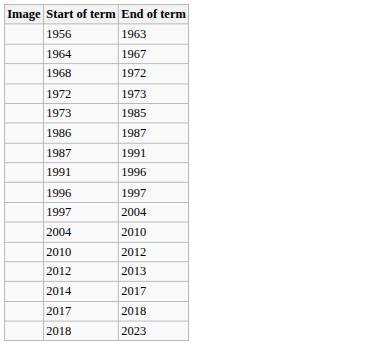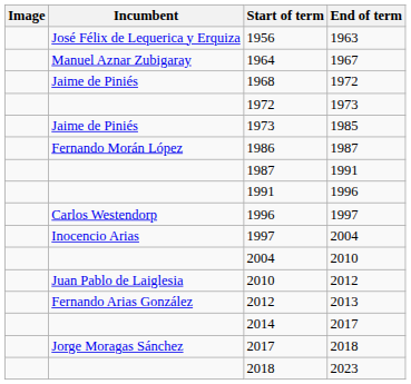+ column: Incumbent | José Félix de Lequerica y Erquiza | Manuel Aznar Zubigaray | Jaime de Piniés | Jaime de Piniés | Fernando Morán López | Carlos Westendorp | Inocencio Arias | Juan Pablo de Laiglesia | Fernando Arias González | Jorge Moragas Sánchez
